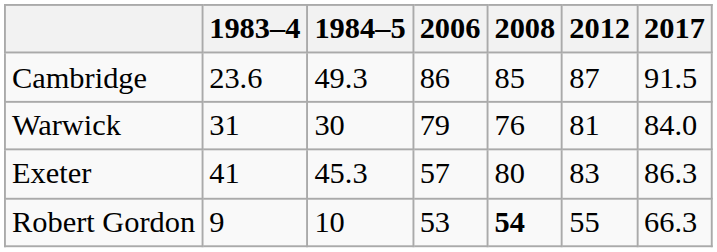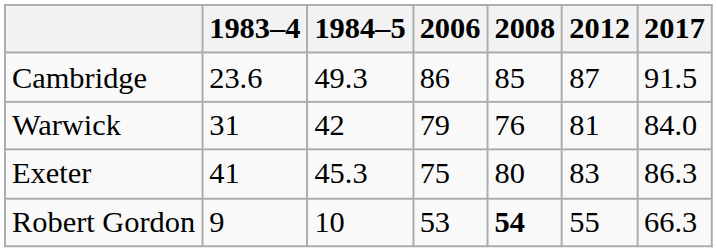Warwick | 1984–5: 30 -> 42
Exeter | 2006: 57 -> 75
